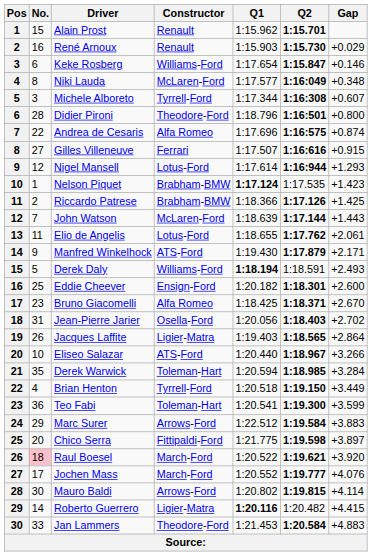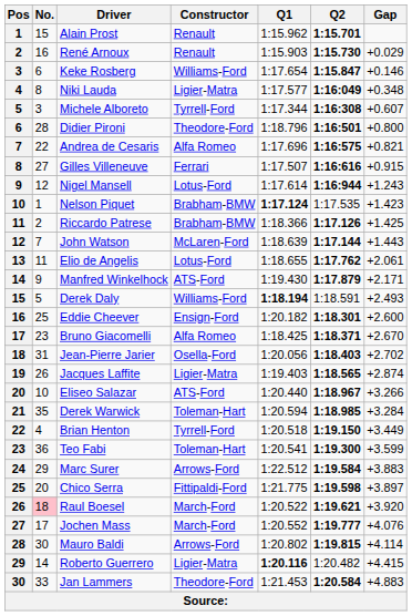Niki Lauda | Constructor: McLaren-Ford -> Ligier-Matra
Andrea de Cesaris | Gap: +0.874 -> +0.821
Nigel Mansell | Gap: +1.293 -> +1.243
Jacques Laffite | Gap: +2.864 -> +2.874
